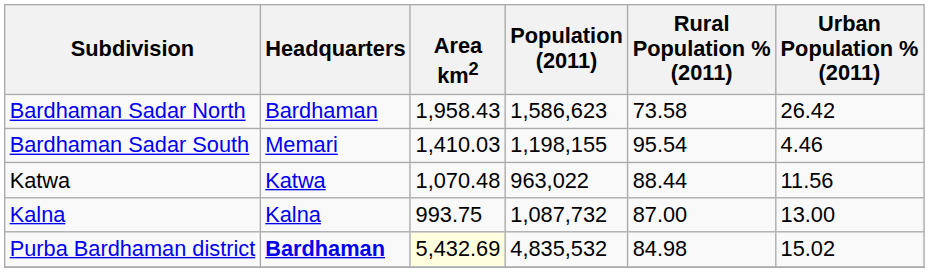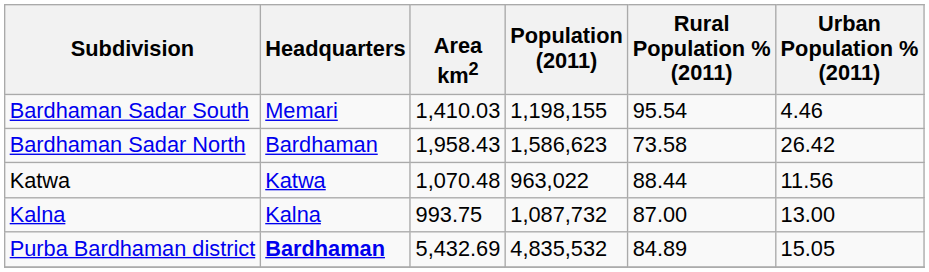rows swapped: Bardhaman Sadar North <-> Bardhaman Sadar South
Purba Bardhaman district | Area km2: lightyellow background -> no background
Purba Bardhaman district | Rural Population % (2011): 84.98 -> 84.89
Purba Bardhaman district | Urban Population % (2011): 15.02 -> 15.05
